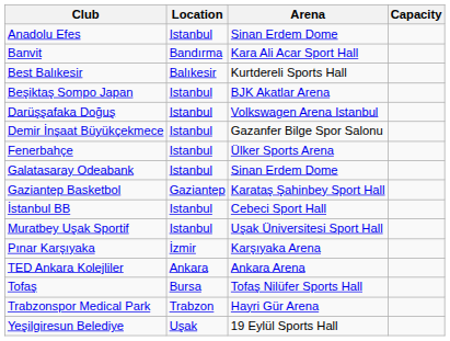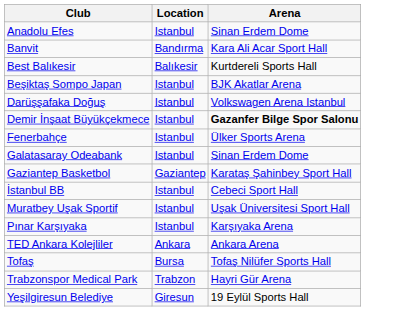- column: Capacity
Demir İnşaat Büyükçekmece | Arena: normal -> bold
Pınar Karşıyaka | Location: İzmir -> Istanbul
Yeşilgiresun Belediye | Location: Uşak -> Giresun
